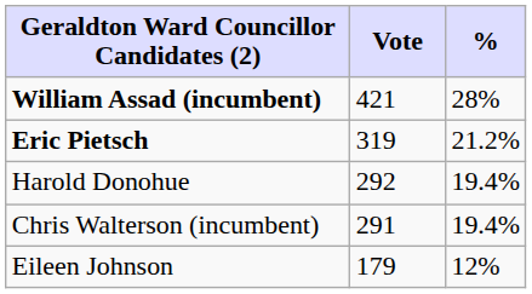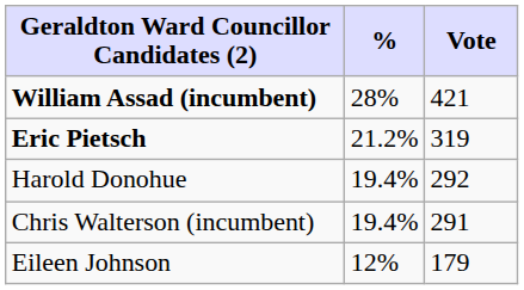columns swapped: Vote <-> %
